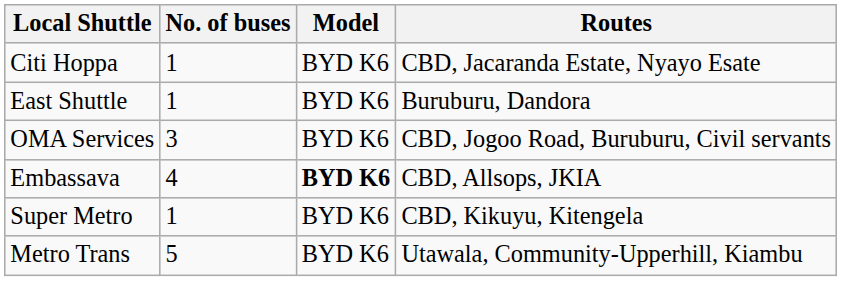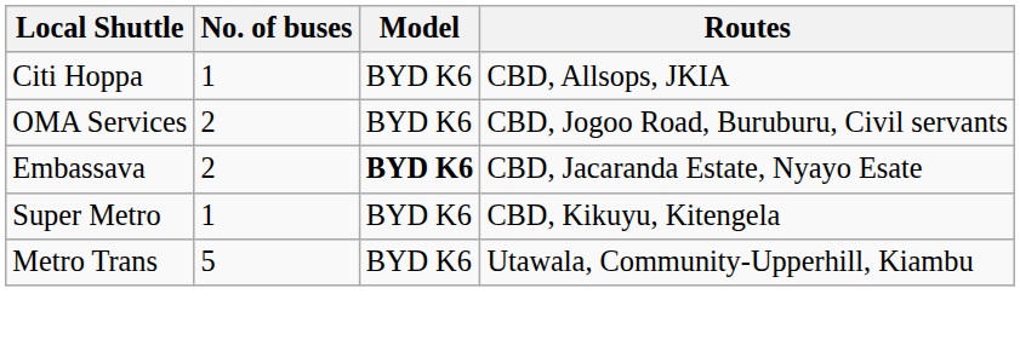Citi Hoppa | Routes: CBD, Jacaranda Estate, Nyayo Esate -> CBD, Allsops, JKIA
- row: East Shuttle | 1 | BYD K6 | Buruburu, Dandora
OMA Services | No. of buses: 3 -> 2
Embassava | No. of buses: 4 -> 2
Embassava | Routes: CBD, Allsops, JKIA -> CBD, Jacaranda Estate, Nyayo Esate
